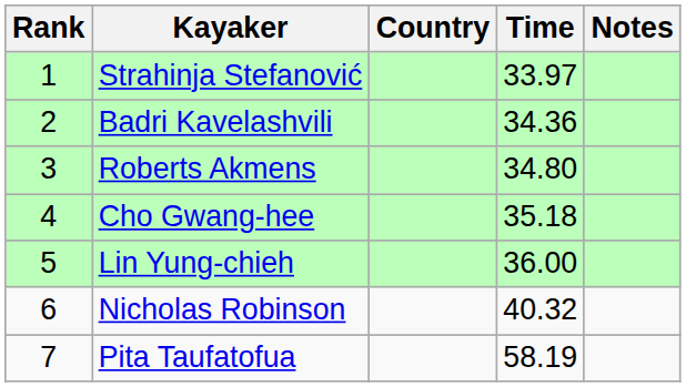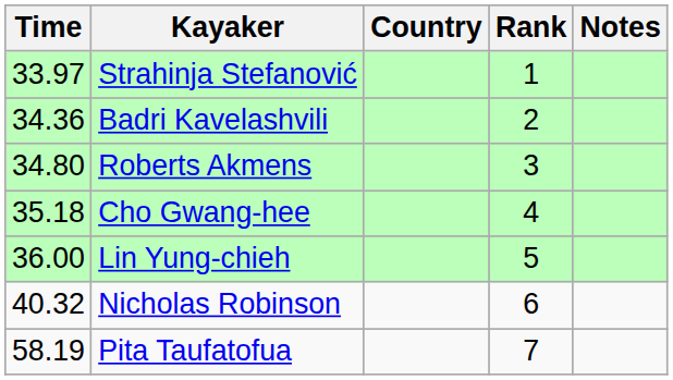columns swapped: Rank <-> Time
